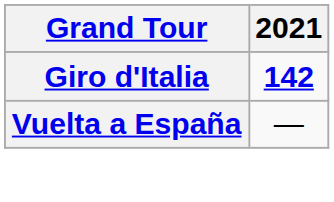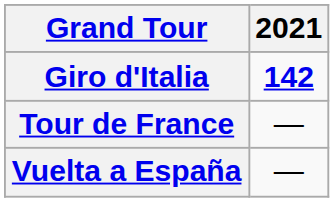+ row: Tour de France | —
